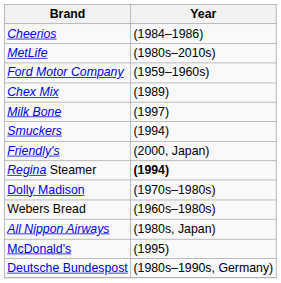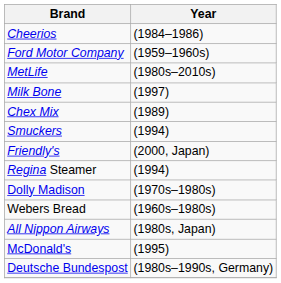rows swapped: MetLife <-> Ford Motor Company
rows swapped: Chex Mix <-> Milk Bone
Regina Steamer | Year: bold -> normal
